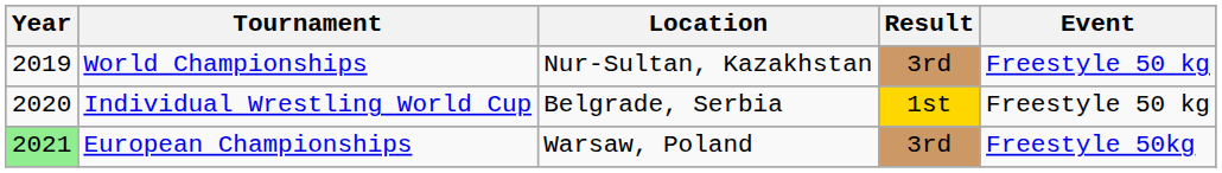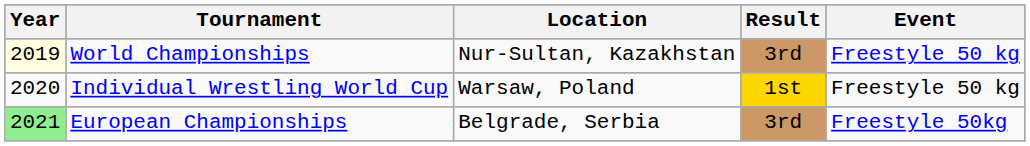World Championships | Year: no background -> lightyellow background
Individual Wrestling World Cup | Location: Belgrade, Serbia -> Warsaw, Poland
European Championships | Location: Warsaw, Poland -> Belgrade, Serbia
